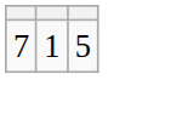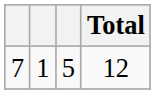+ column: Total | 12
